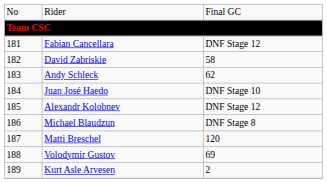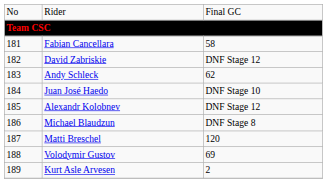Fabian Cancellara | column 3: DNF Stage 12 -> 58
David Zabriskie | column 3: 58 -> DNF Stage 12
